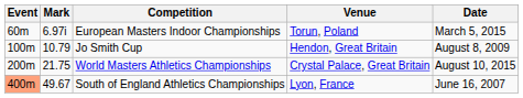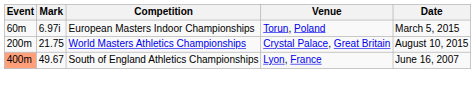- row: 100m | 10.79 | Jo Smith Cup | Hendon, Great Britain | August 8, 2009
